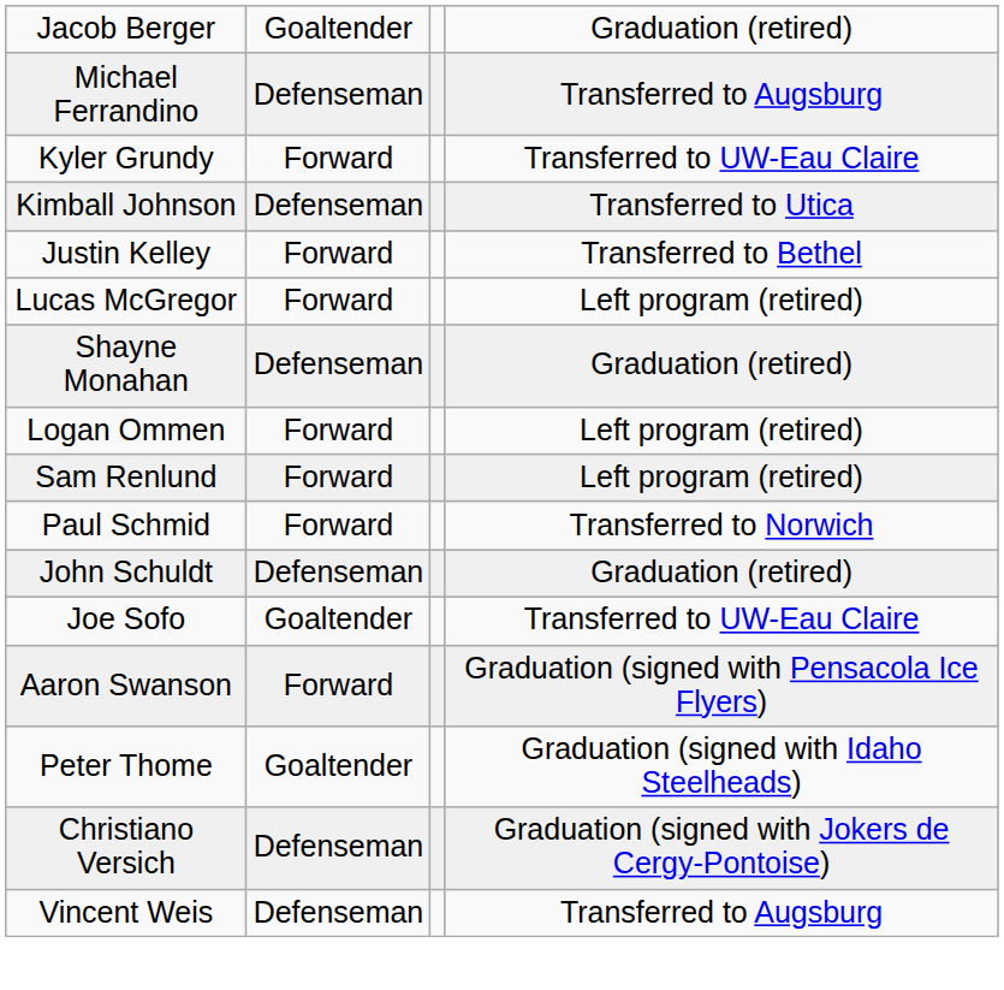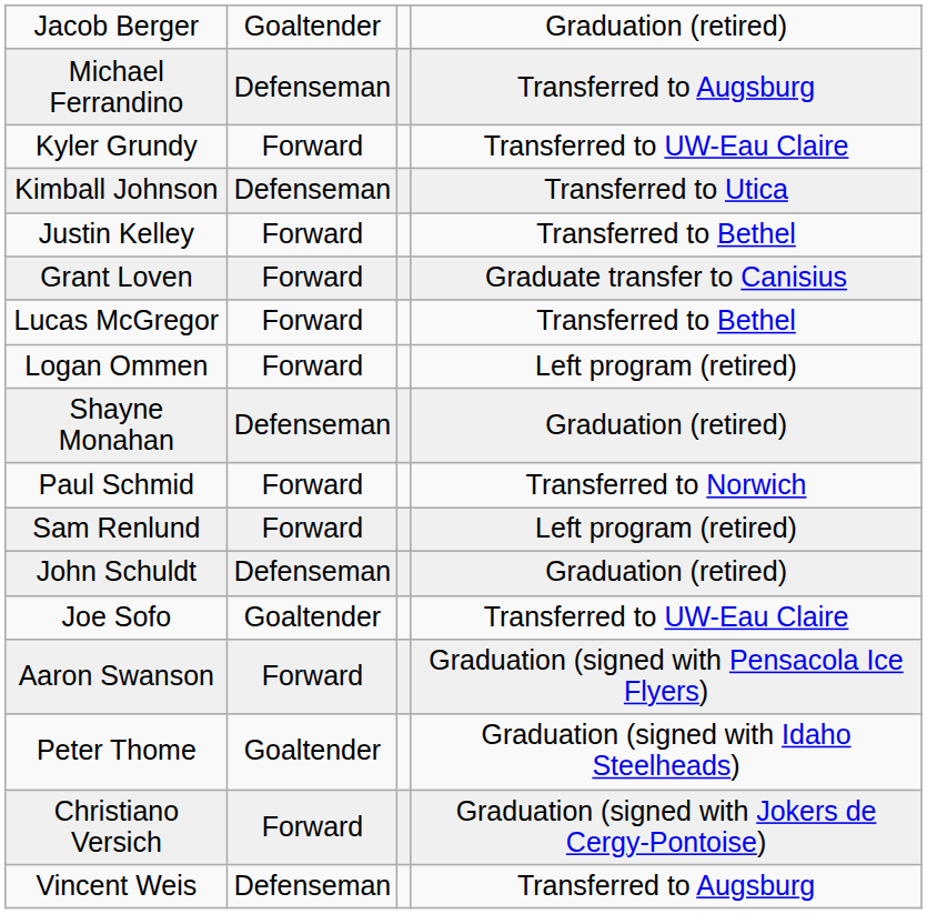+ row: Grant Loven | Forward | Graduate transfer to Canisius
Lucas McGregor | column 4: Left program (retired) -> Transferred to Bethel
rows swapped: Shayne Monahan <-> Logan Ommen
rows swapped: Sam Renlund <-> Paul Schmid
Christiano Versich | column 2: Defenseman -> Forward
